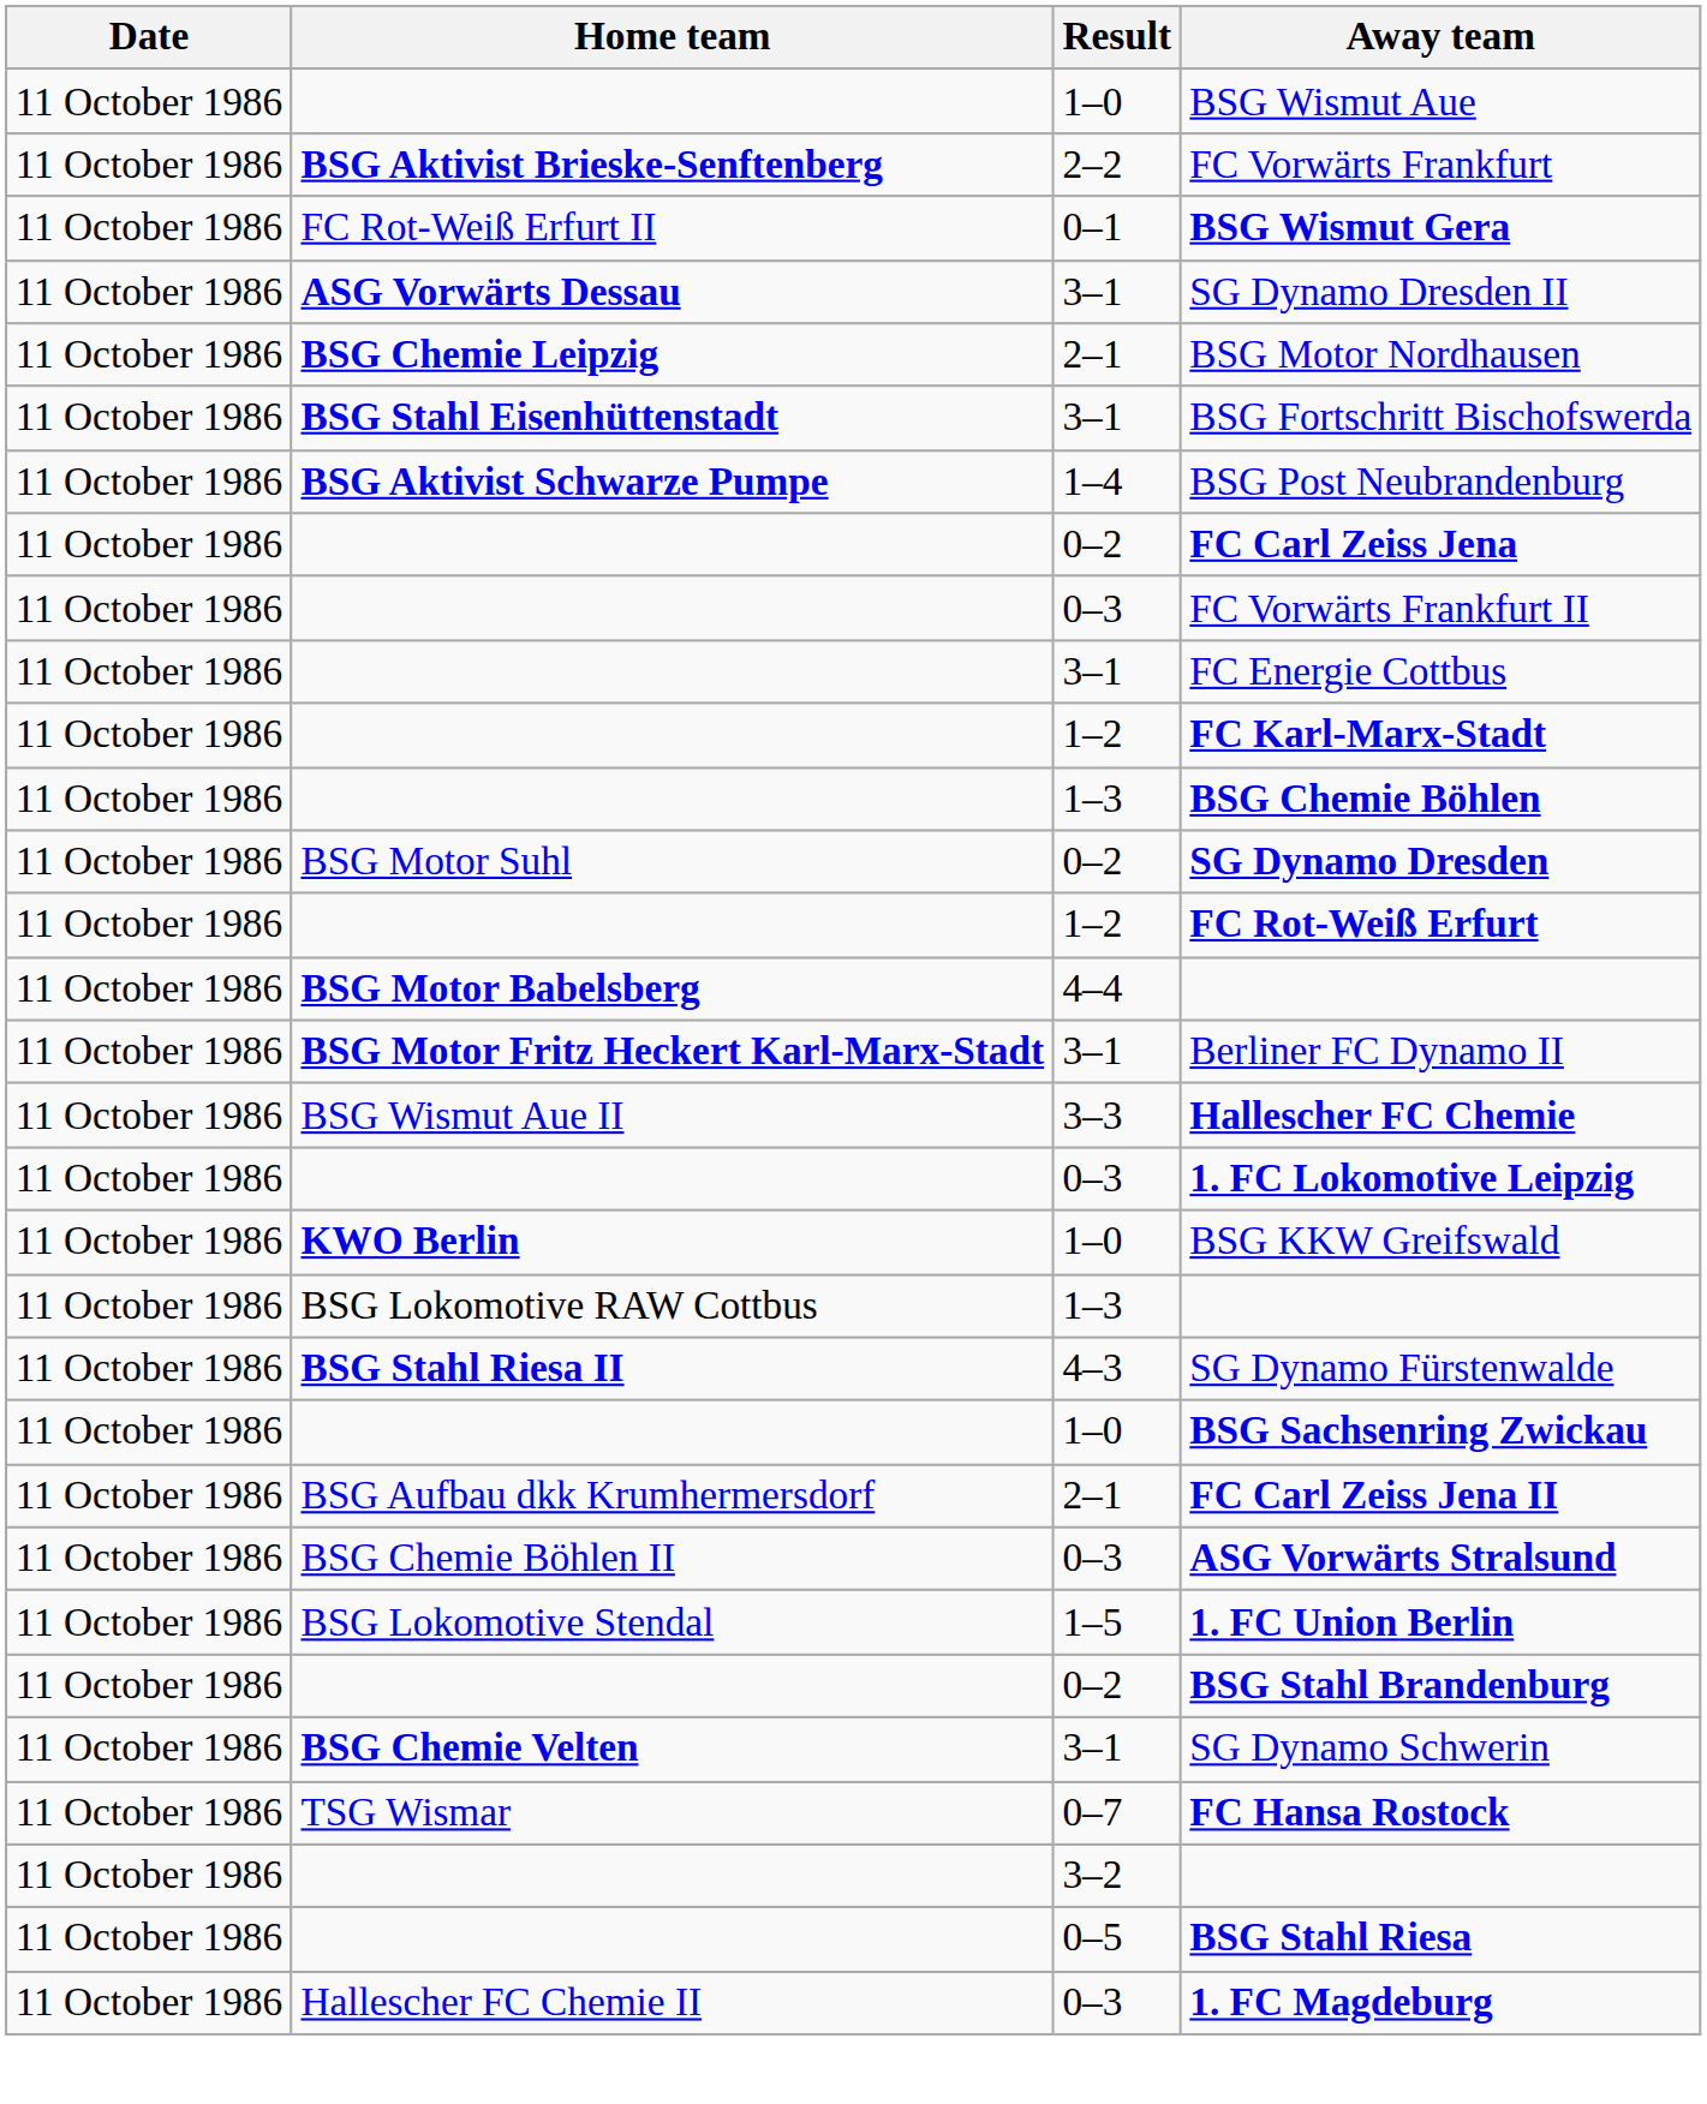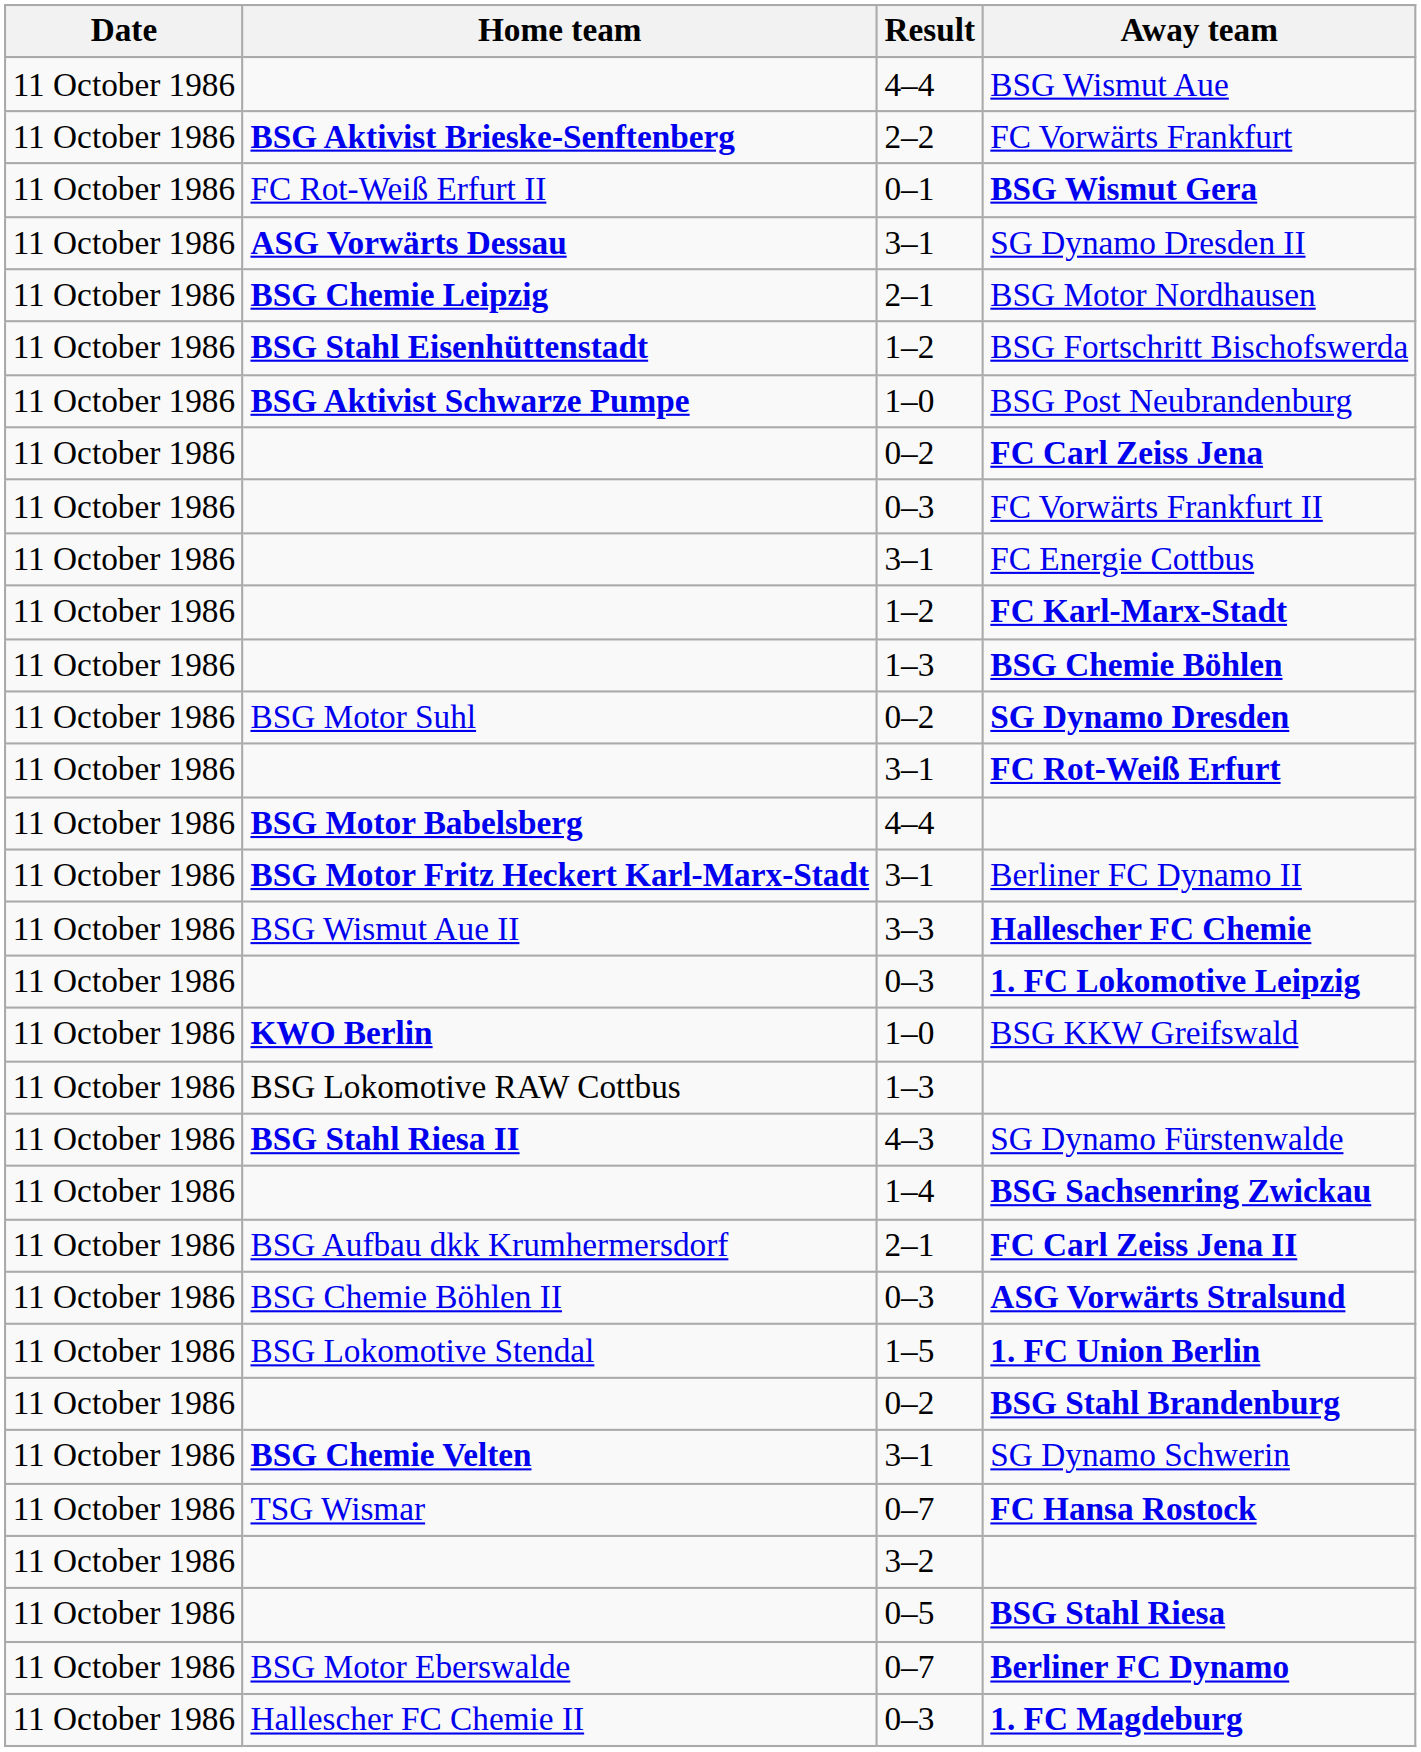BSG Wismut Aue | Result: 1–0 -> 4–4
BSG Fortschritt Bischofswerda | Result: 3–1 -> 1–2
BSG Post Neubrandenburg | Result: 1–4 -> 1–0
FC Rot-Weiß Erfurt | Result: 1–2 -> 3–1
BSG Sachsenring Zwickau | Result: 1–0 -> 1–4
+ row: 11 October 1986 | BSG Motor Eberswalde | 0–7 | Berliner FC Dynamo
